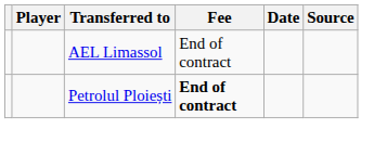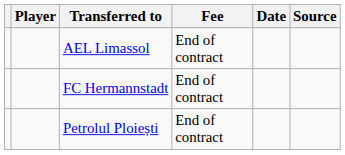+ row: FC Hermannstadt | End of contract
Petrolul Ploiești | Fee: bold -> normal
